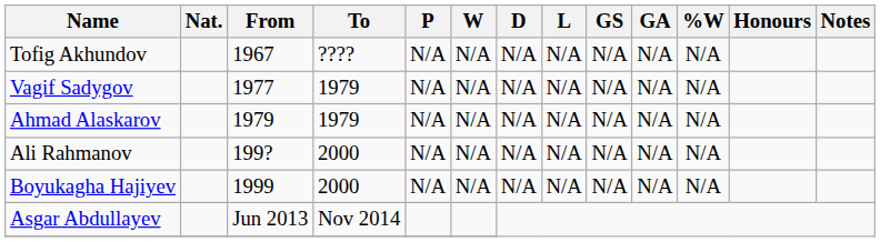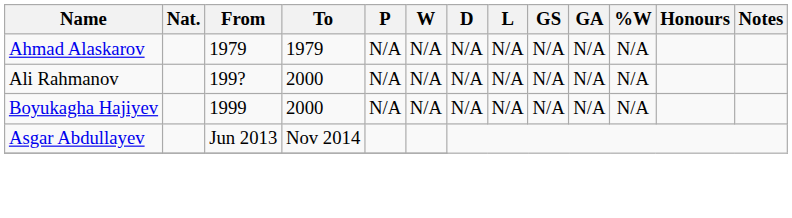- row: Tofig Akhundov | 1967 | ???? | N/A | N/A | N/A | N/A | N/A | N/A | N/A
- row: Vagif Sadygov | 1977 | 1979 | N/A | N/A | N/A | N/A | N/A | N/A | N/A
